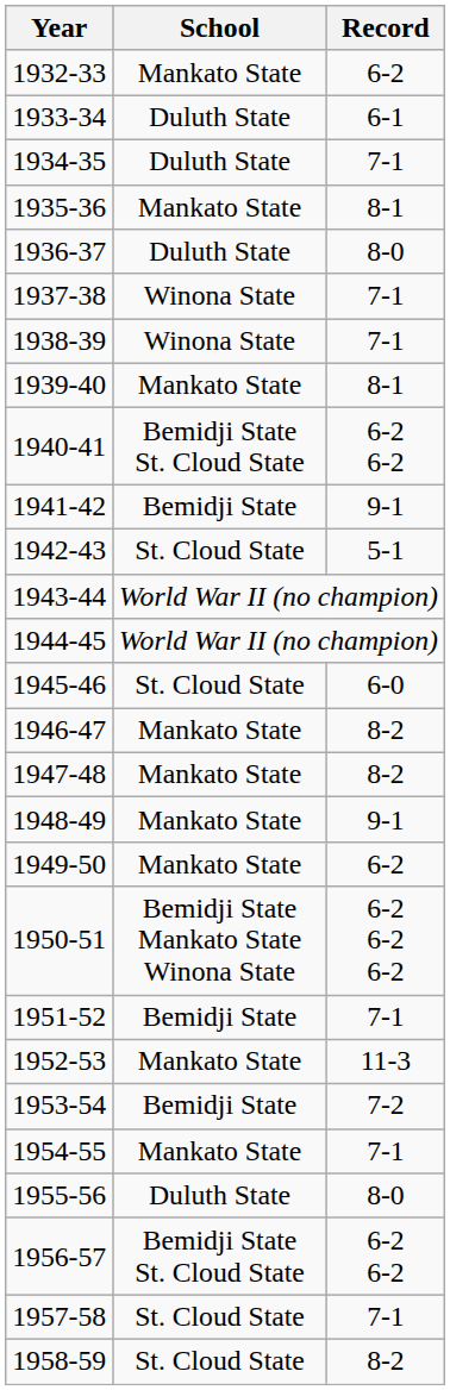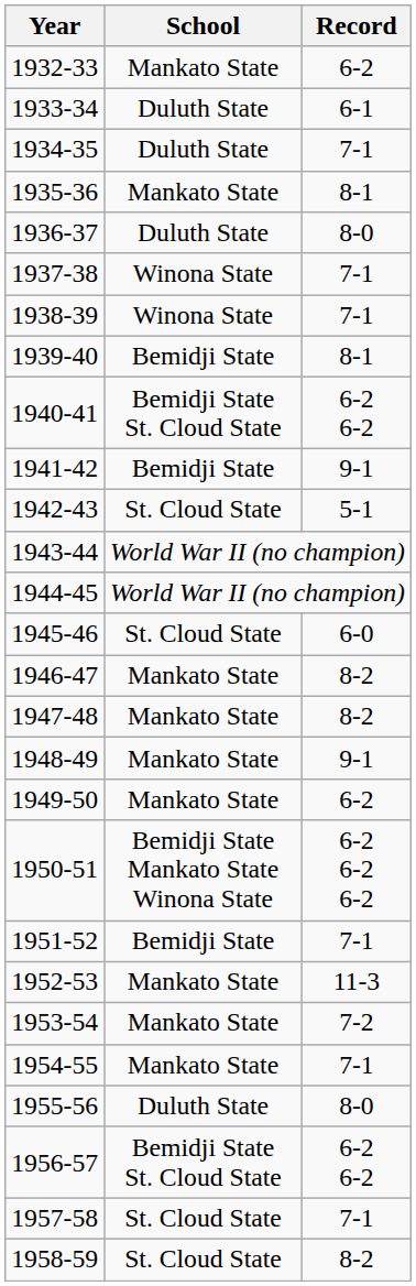1939-40 | School: Mankato State -> Bemidji State
1953-54 | School: Bemidji State -> Mankato State
